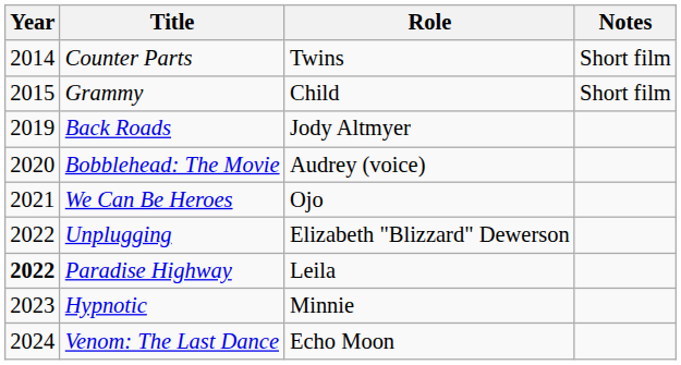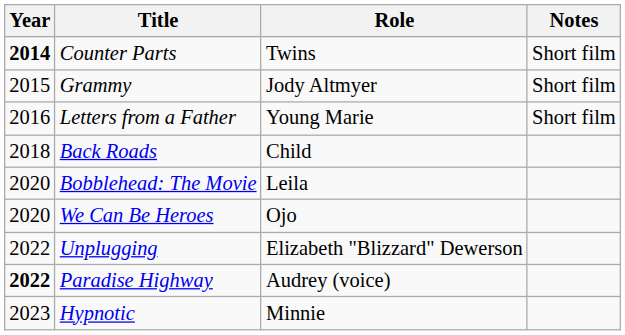Counter Parts | Year: normal -> bold
Grammy | Role: Child -> Jody Altmyer
+ row: 2016 | Letters from a Father | Young Marie | Short film
Back Roads | Year: 2019 -> 2018
Back Roads | Role: Jody Altmyer -> Child
Bobblehead: The Movie | Role: Audrey (voice) -> Leila
We Can Be Heroes | Year: 2021 -> 2020
Paradise Highway | Role: Leila -> Audrey (voice)
- row: 2024 | Venom: The Last Dance | Echo Moon
